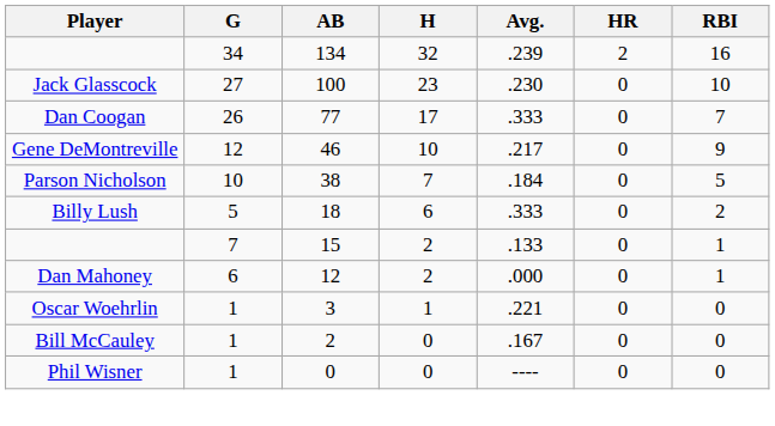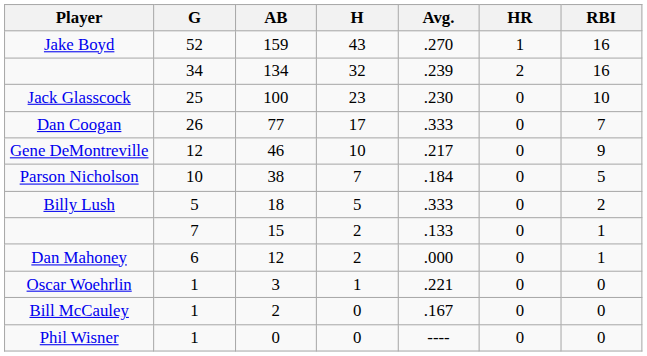+ row: Jake Boyd | 52 | 159 | 43 | .270 | 1 | 16
Jack Glasscock | G: 27 -> 25
Billy Lush | H: 6 -> 5
